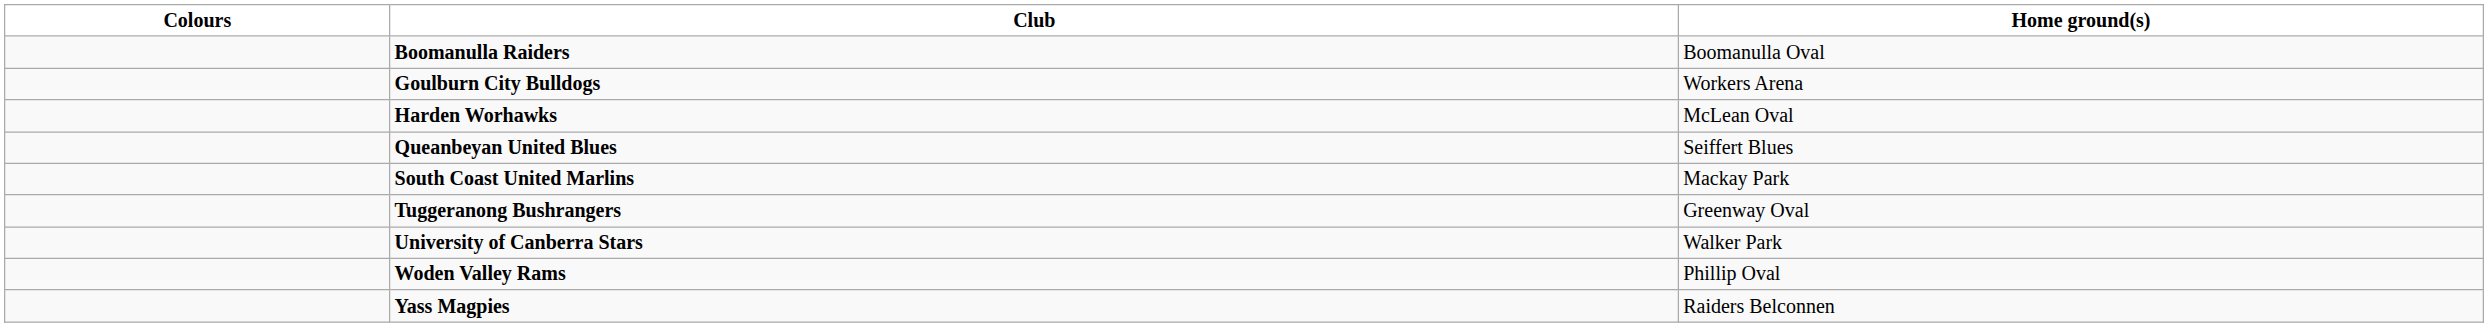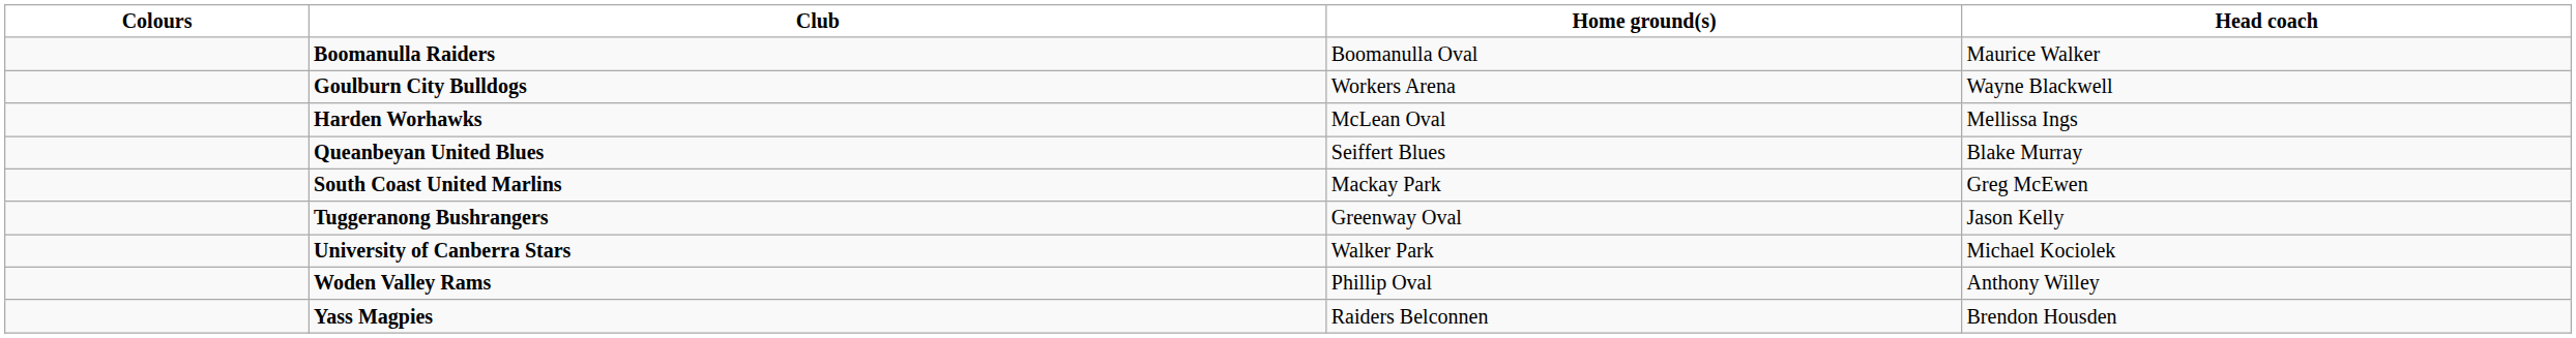+ column: Head coach | Maurice Walker | Wayne Blackwell | Mellissa Ings | Blake Murray | Greg McEwen | Jason Kelly | Michael Kociolek | Anthony Willey | Brendon Housden
